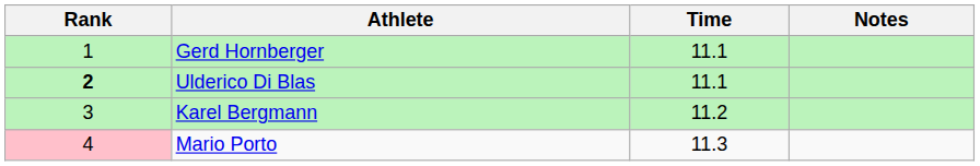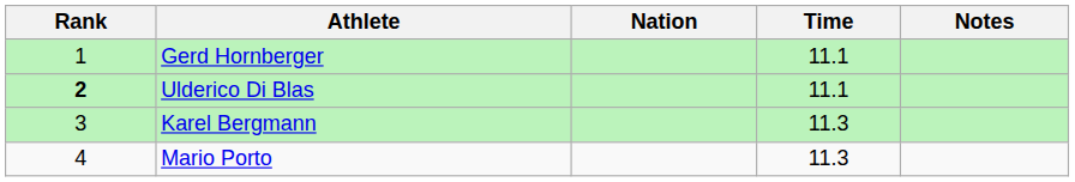+ column: Nation
Karel Bergmann | Time: 11.2 -> 11.3
Mario Porto | Rank: pink background -> no background
